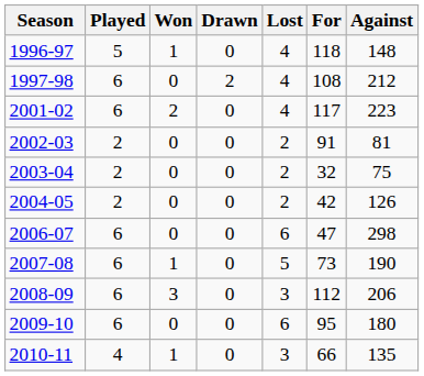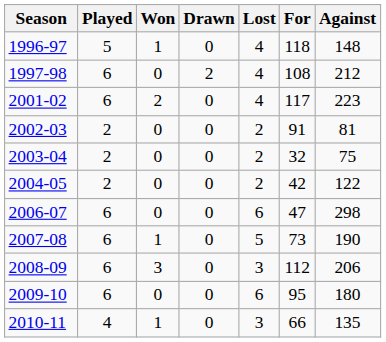2004-05 | Against: 126 -> 122
